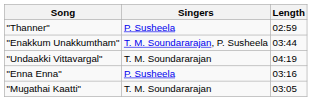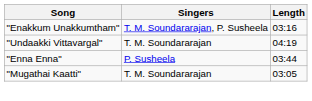- row: "Thanner" | P. Susheela | 02:59
"Enakkum Unakkumtham" | Length: 03:44 -> 03:16
"Enna Enna" | Length: 03:16 -> 03:44
